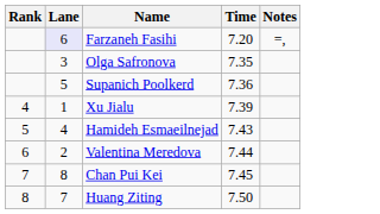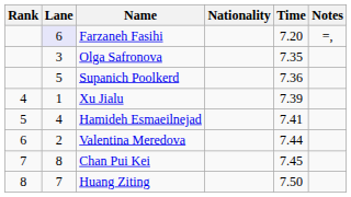+ column: Nationality
Hamideh Esmaeilnejad | Time: 7.43 -> 7.41
